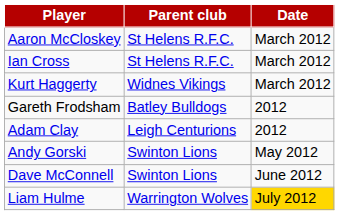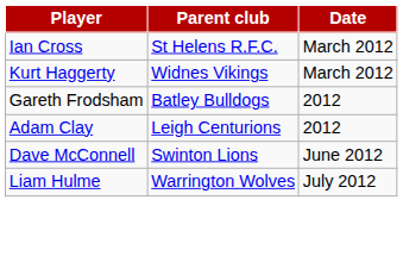- row: Aaron McCloskey | St Helens R.F.C. | March 2012
- row: Andy Gorski | Swinton Lions | May 2012
Liam Hulme | Date: gold background -> no background
